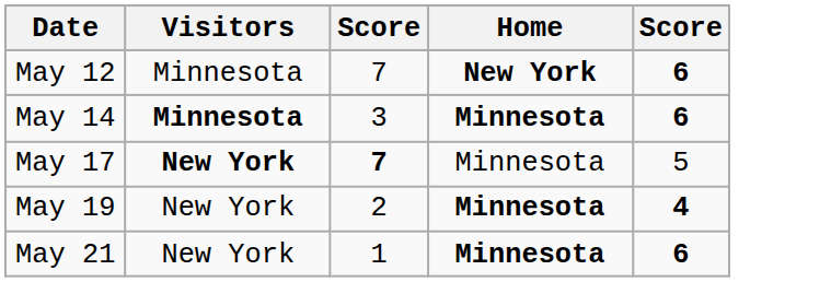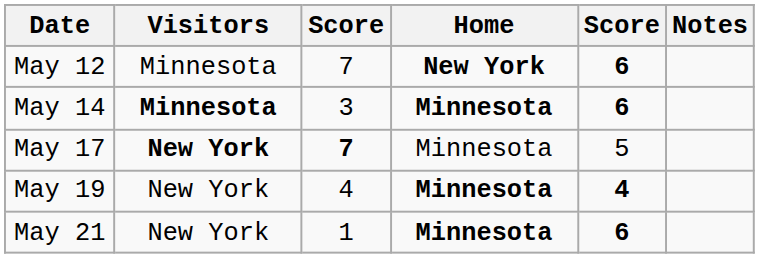+ column: Notes
May 19 | column 3: 2 -> 4
